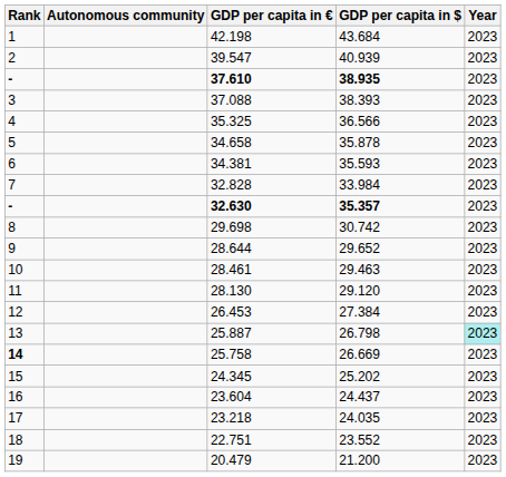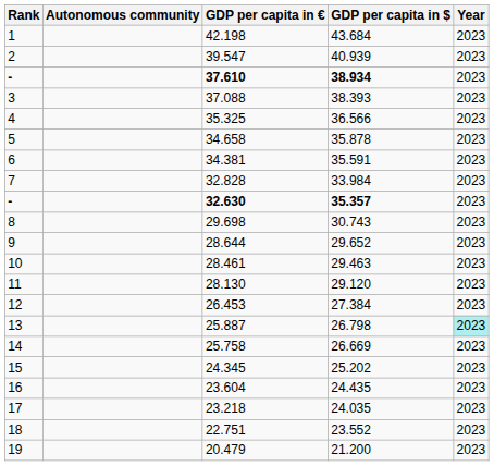37.610 | GDP per capita in $: 38.935 -> 38.934
34.381 | GDP per capita in $: 35.593 -> 35.591
29.698 | GDP per capita in $: 30.742 -> 30.743
25.758 | Rank: bold -> normal
23.604 | GDP per capita in $: 24.437 -> 24.435
